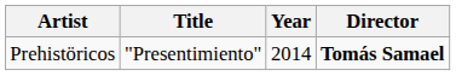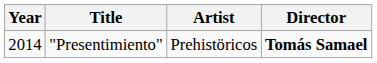columns swapped: Year <-> Artist
